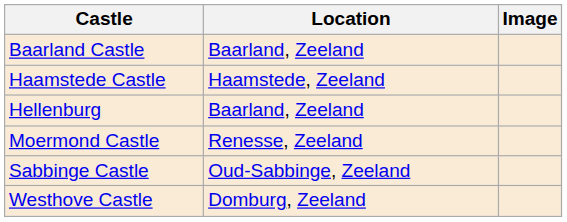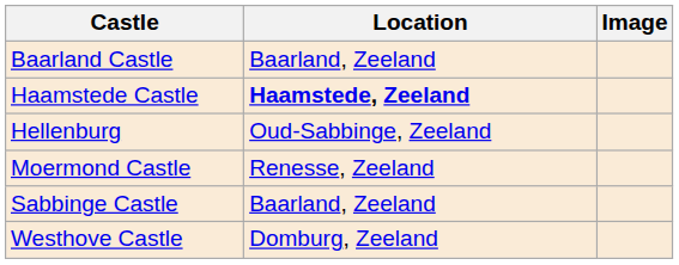Haamstede Castle | Location: normal -> bold
Hellenburg | Location: Baarland, Zeeland -> Oud-Sabbinge, Zeeland
Sabbinge Castle | Location: Oud-Sabbinge, Zeeland -> Baarland, Zeeland
